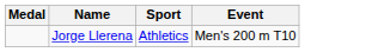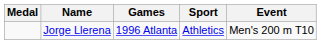+ column: Games | 1996 Atlanta
